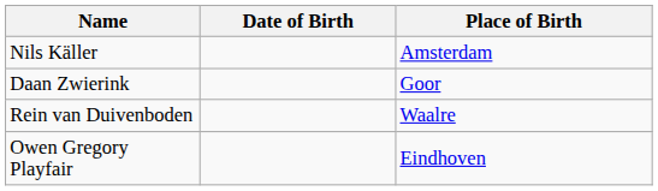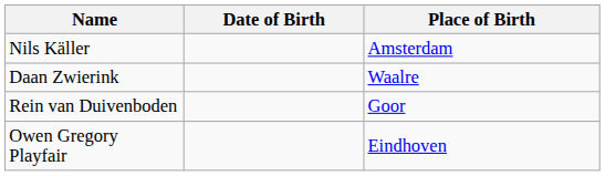Daan Zwierink | Place of Birth: Goor -> Waalre
Rein van Duivenboden | Place of Birth: Waalre -> Goor
